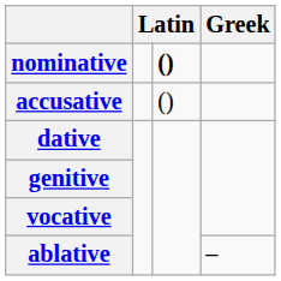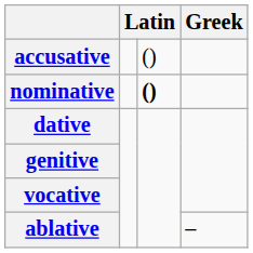rows swapped: nominative <-> accusative
